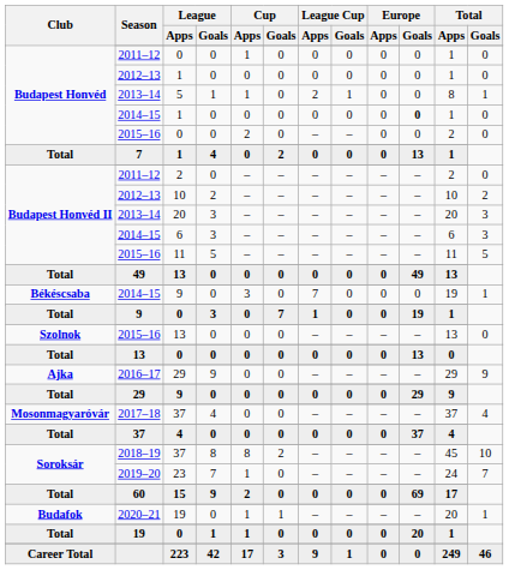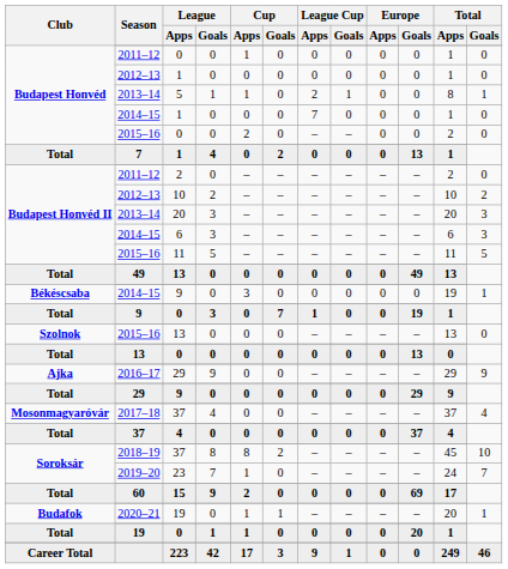Budapest Honvéd / 2014–15 | League Cup / Apps: 0 -> 7
Budapest Honvéd / 2014–15 | Europe / Goals: bold -> normal
Békéscsaba / 2014–15 | League Cup / Apps: 7 -> 0
